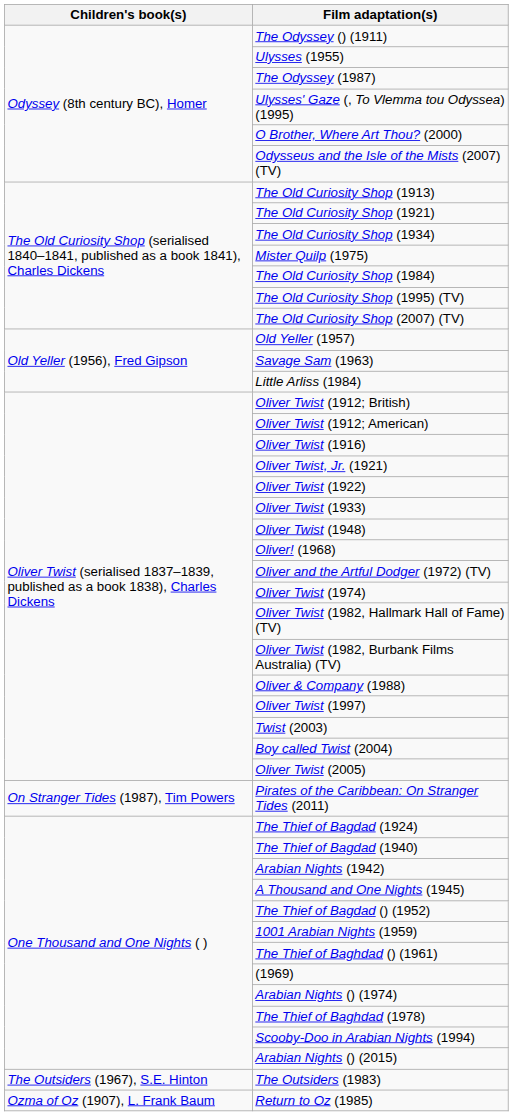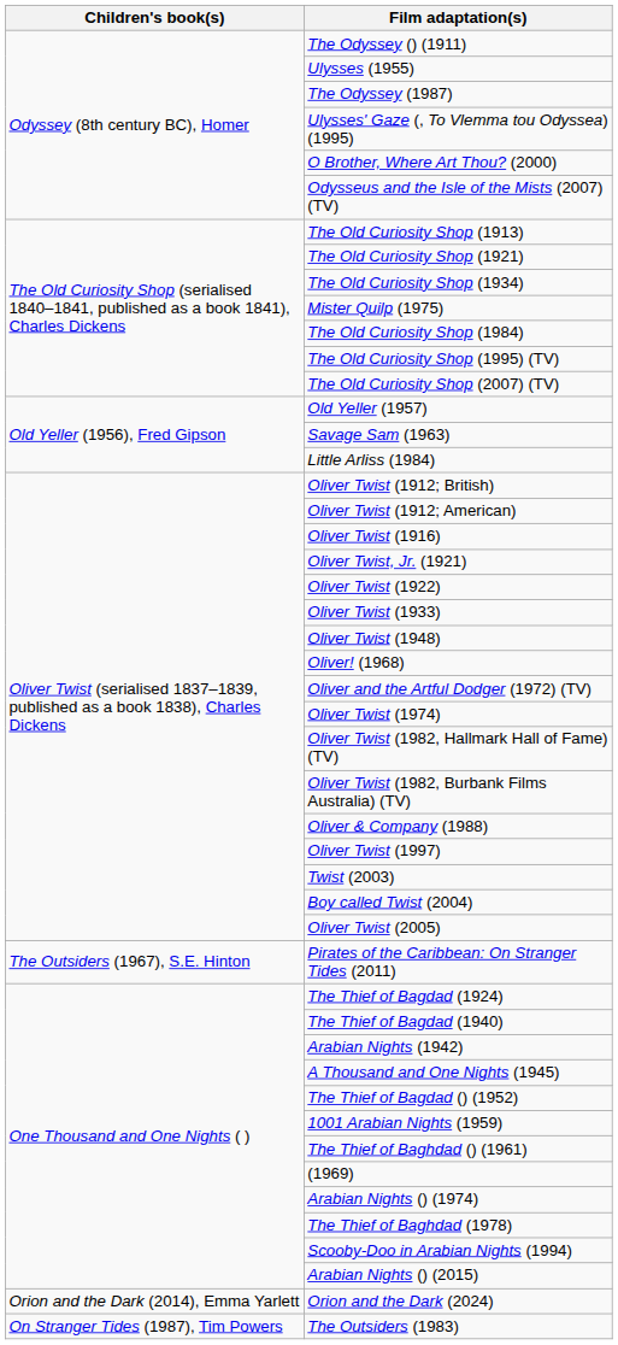Pirates of the Caribbean: On Stranger Tides (2011) | Children's book(s): On Stranger Tides (1987), Tim Powers -> The Outsiders (1967), S.E. Hinton
+ row: Orion and the Dark (2014), Emma Yarlett | Orion and the Dark (2024)
The Outsiders (1983) | Children's book(s): The Outsiders (1967), S.E. Hinton -> On Stranger Tides (1987), Tim Powers
- row: Ozma of Oz (1907), L. Frank Baum | Return to Oz (1985)
